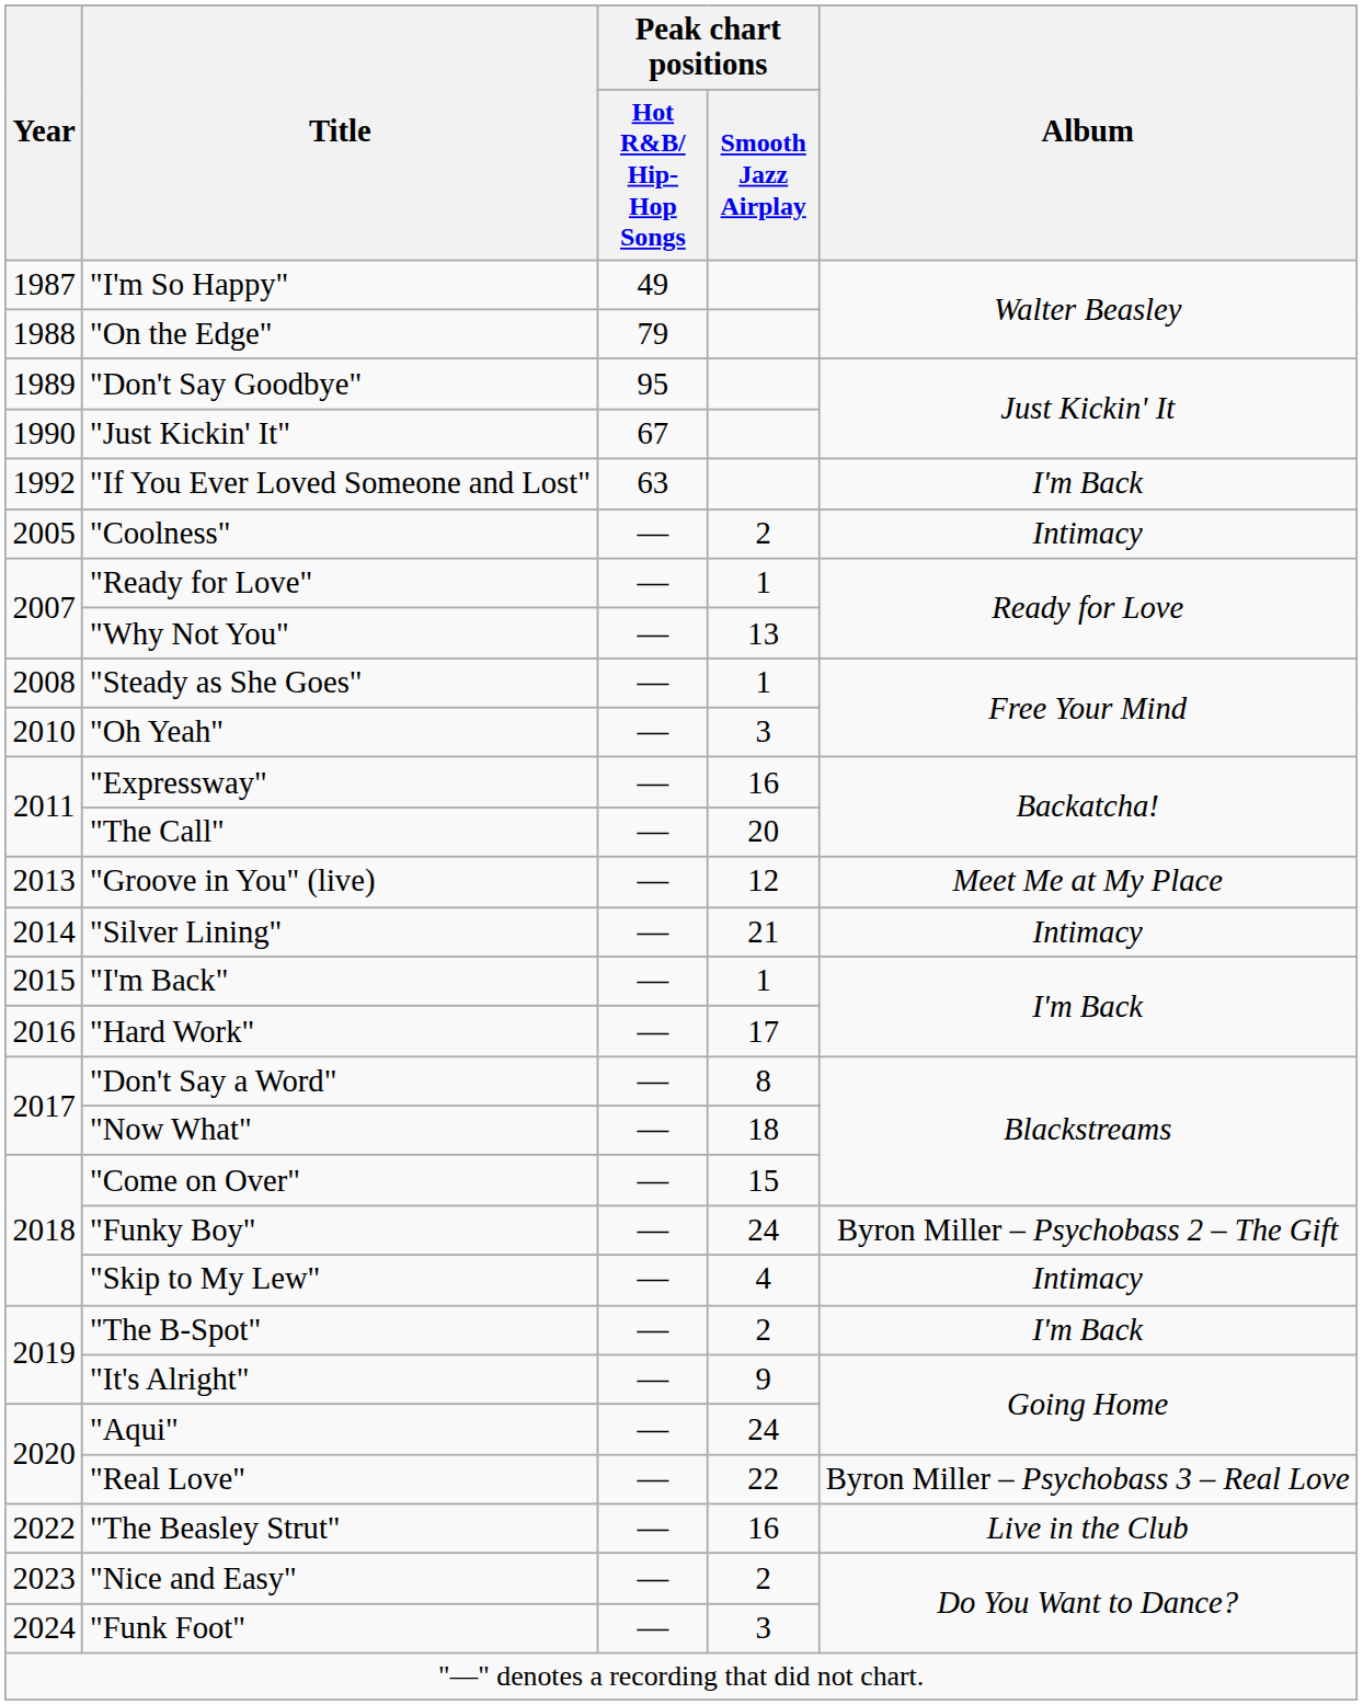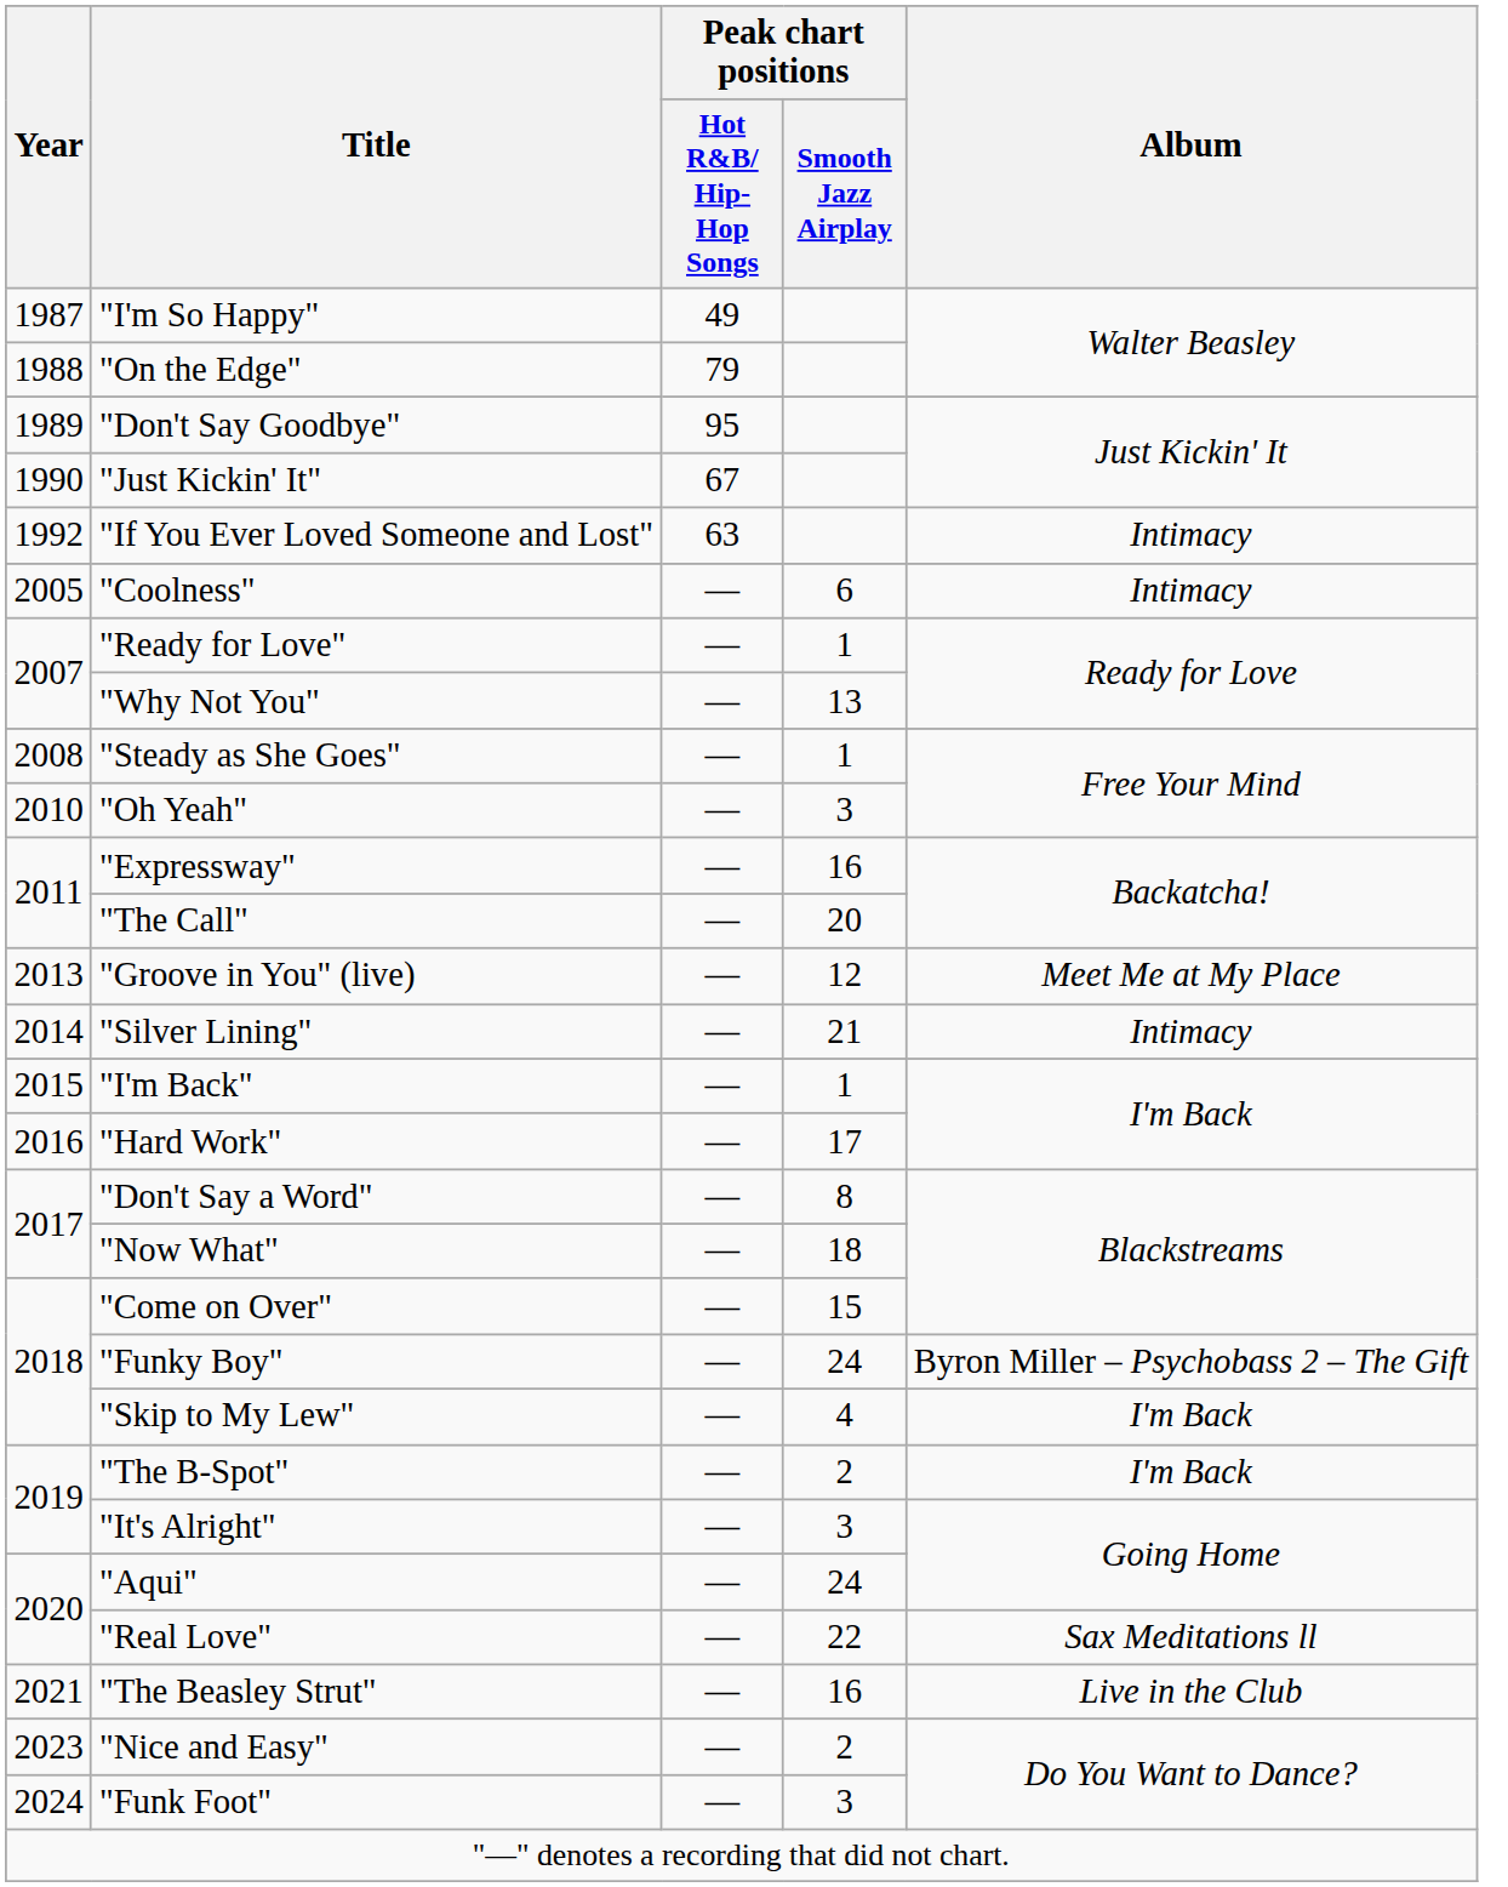"If You Ever Loved Someone and Lost" | Album: I'm Back -> Intimacy
"Coolness" | Peak chart positions / Smooth Jazz Airplay: 2 -> 6
"Skip to My Lew" | Album: Intimacy -> I'm Back
"It's Alright" | Peak chart positions / Smooth Jazz Airplay: 9 -> 3
"Real Love" | Album: Byron Miller – Psychobass 3 – Real Love -> Sax Meditations ll
"The Beasley Strut" | Year: 2022 -> 2021
